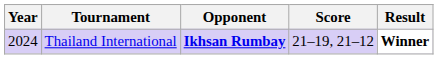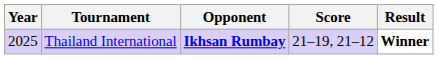Thailand International | Year: 2024 -> 2025
